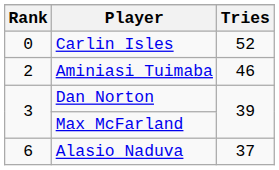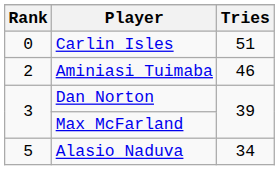Carlin Isles | Tries: 52 -> 51
Alasio Naduva | Rank: 6 -> 5
Alasio Naduva | Tries: 37 -> 34
